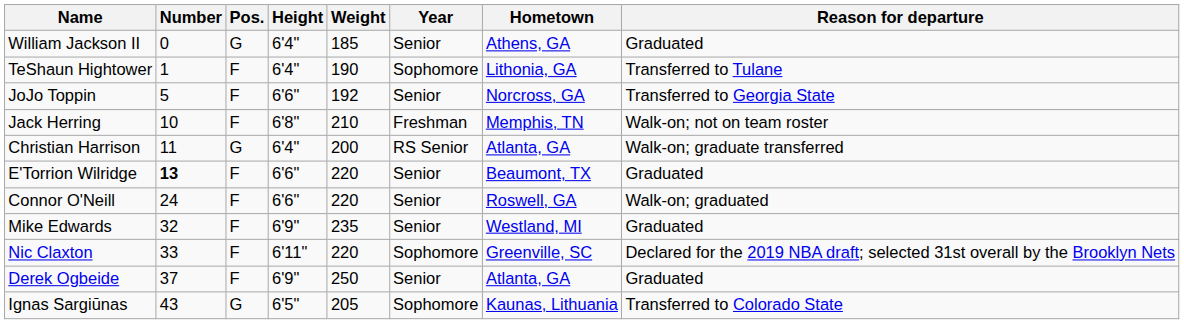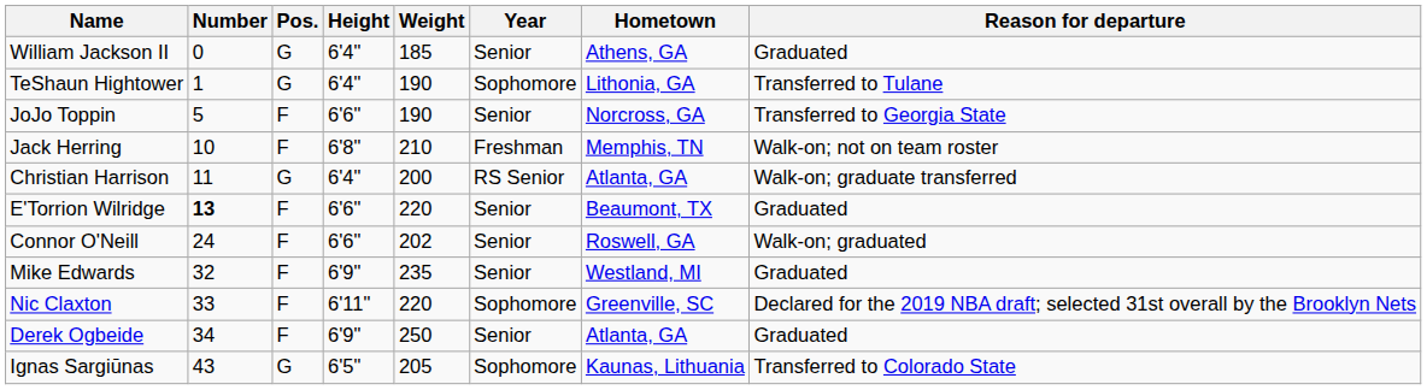TeShaun Hightower | Pos.: F -> G
JoJo Toppin | Weight: 192 -> 190
Connor O'Neill | Weight: 220 -> 202
Derek Ogbeide | Number: 37 -> 34
